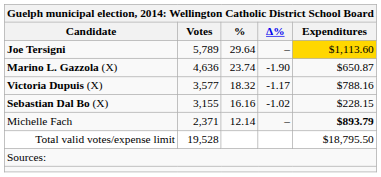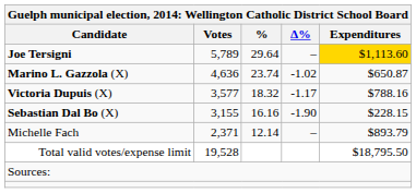Marino L. Gazzola (X) | Δ%: -1.90 -> -1.02
Sebastian Dal Bo (X) | Δ%: -1.02 -> -1.90
Michelle Fach | Expenditures: bold -> normal
